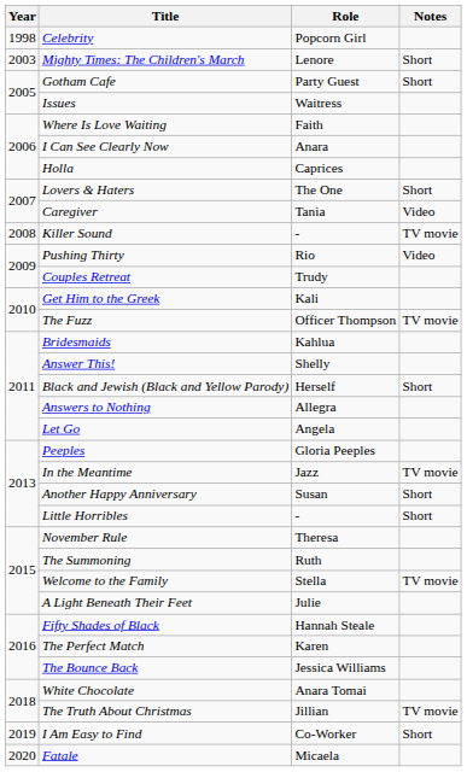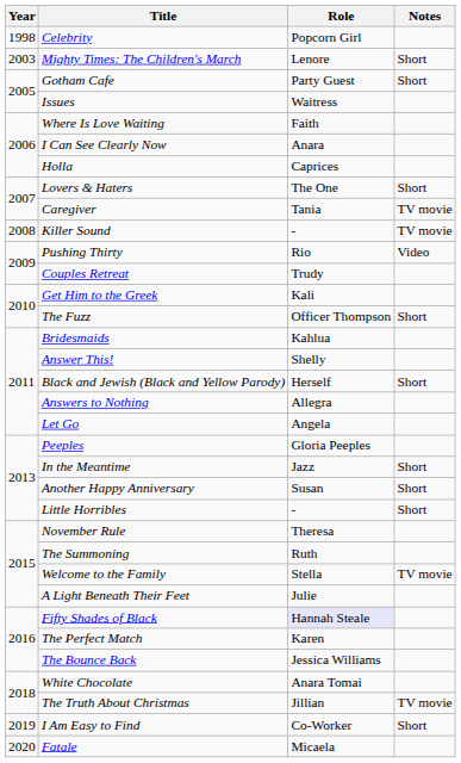Caregiver | Notes: Video -> TV movie
The Fuzz | Notes: TV movie -> Short
In the Meantime | Notes: TV movie -> Short
Fifty Shades of Black | Role: no background -> lavender background
